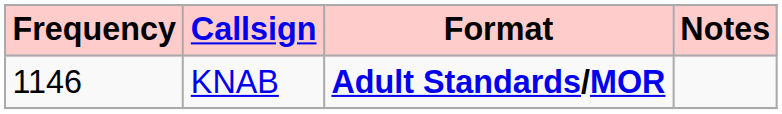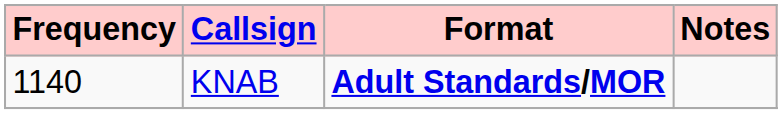KNAB | Frequency: 1146 -> 1140
